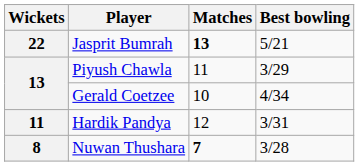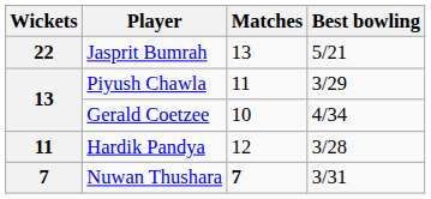Jasprit Bumrah | Matches: bold -> normal
Hardik Pandya | Best bowling: 3/31 -> 3/28
Nuwan Thushara | Wickets: 8 -> 7
Nuwan Thushara | Best bowling: 3/28 -> 3/31
